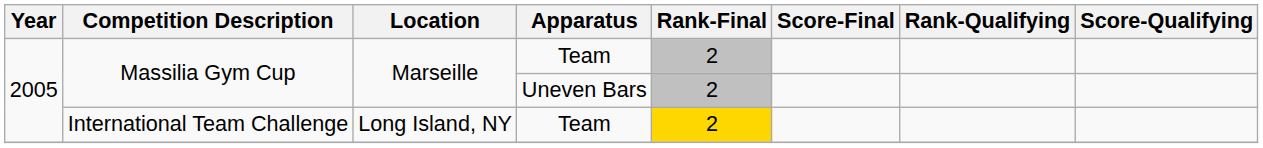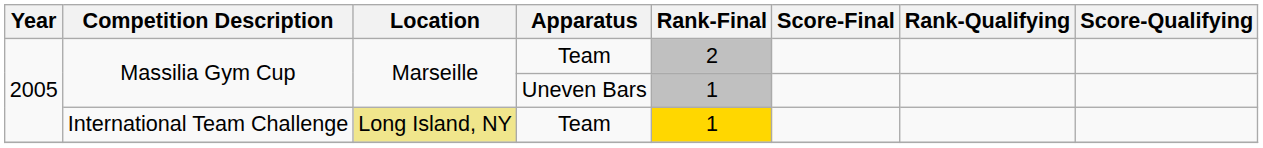Massilia Gym Cup / Uneven Bars | Rank-Final: 2 -> 1
International Team Challenge | Location: no background -> khaki background
International Team Challenge | Rank-Final: 2 -> 1
